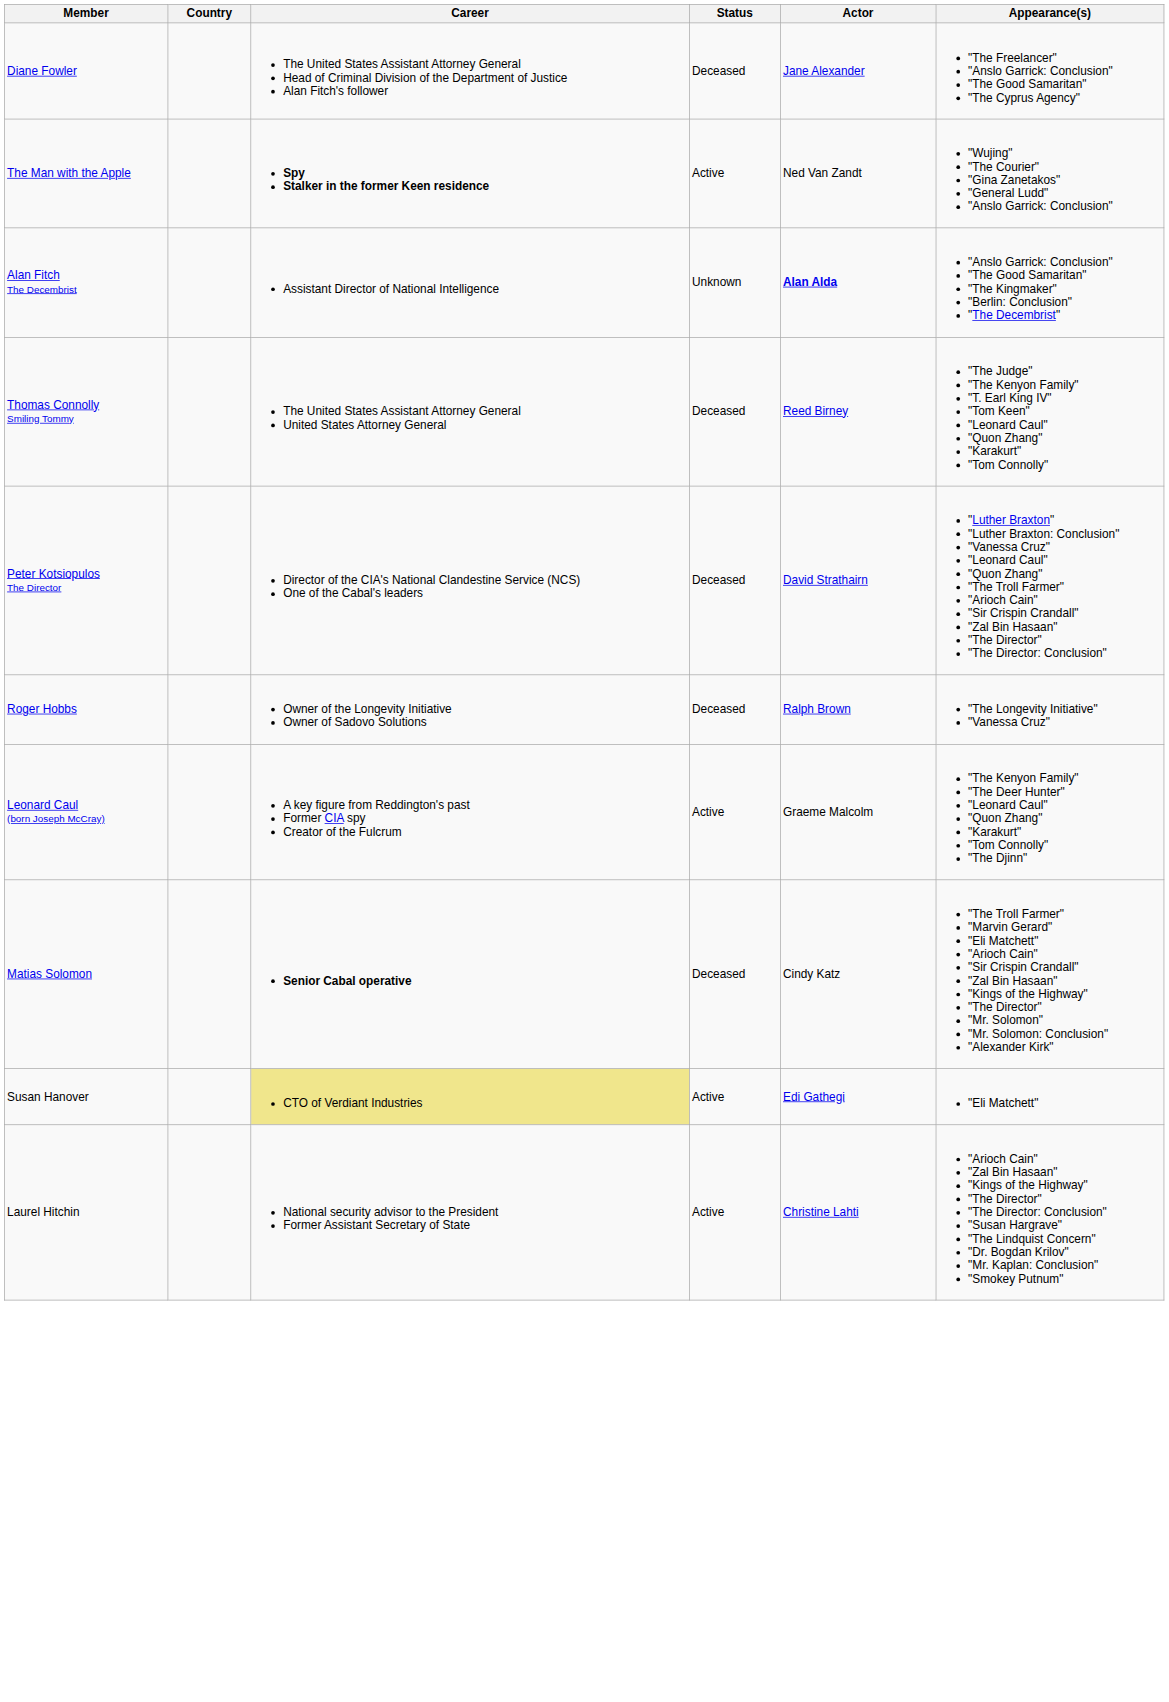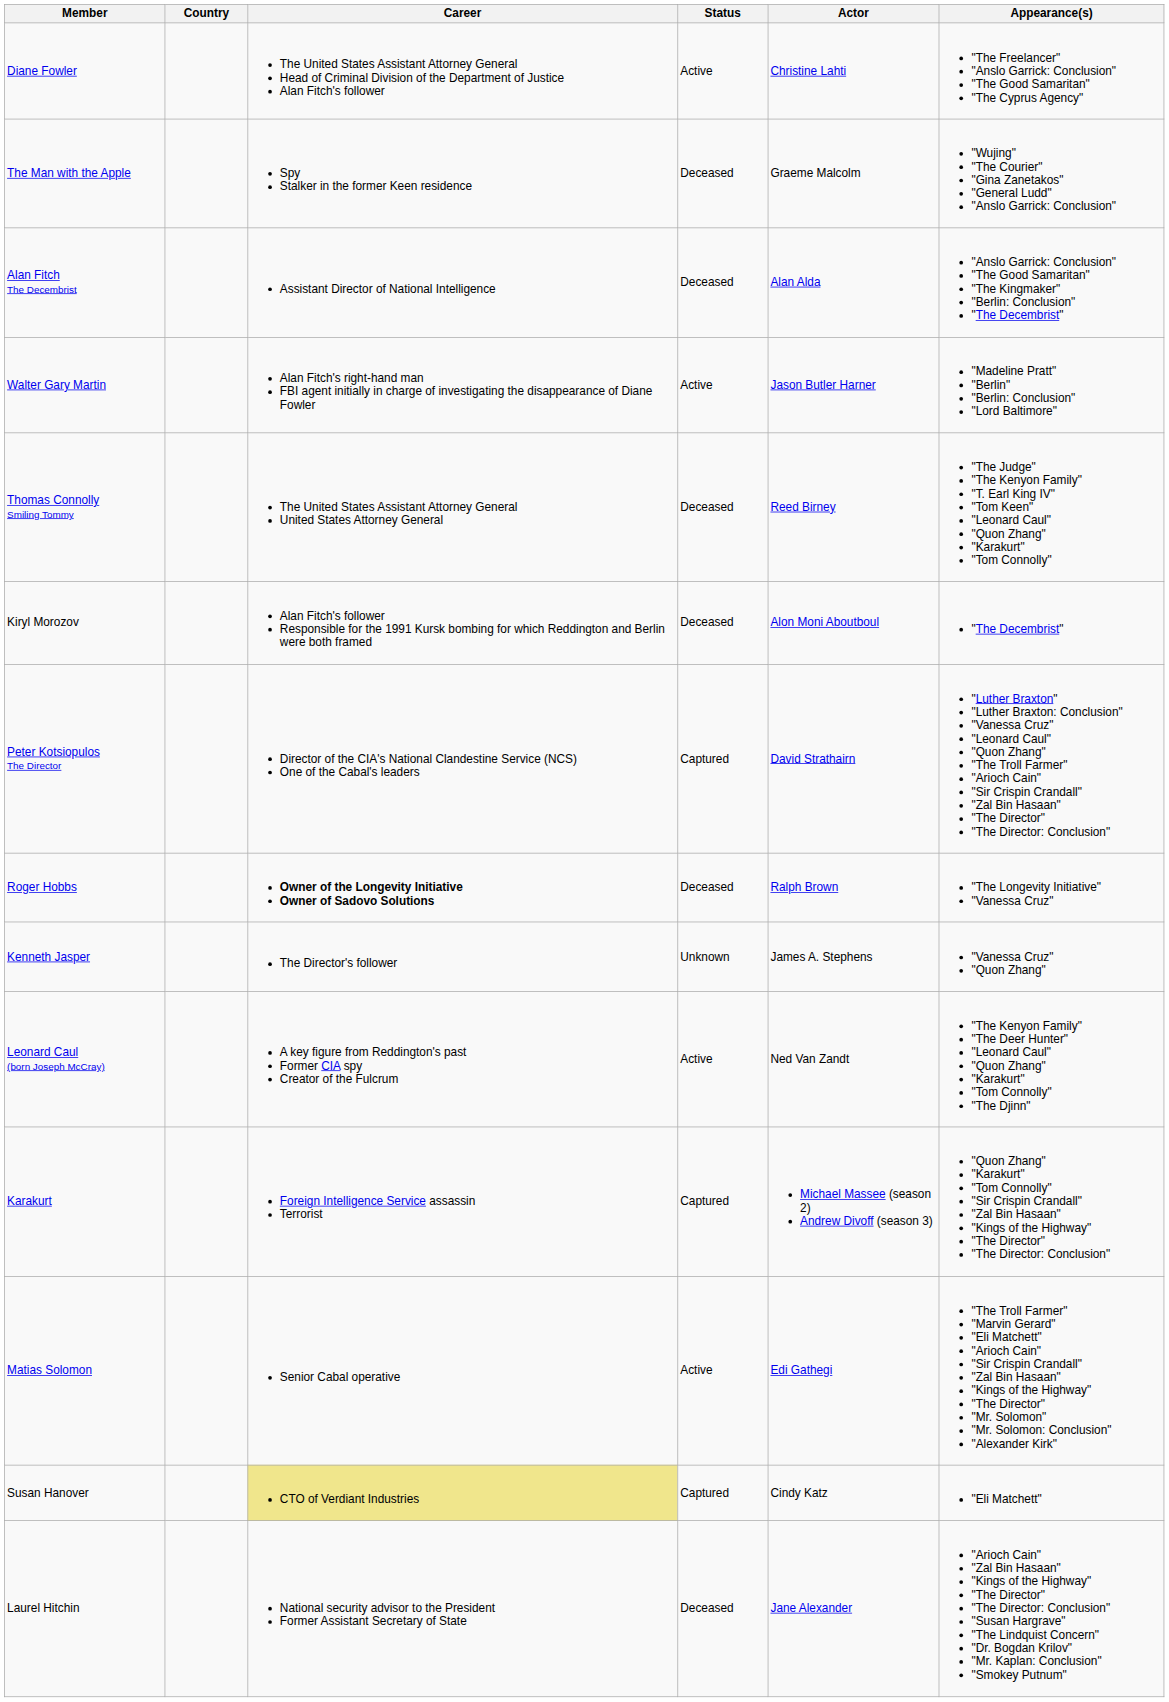Diane Fowler | Status: Deceased -> Active
Diane Fowler | Actor: Jane Alexander -> Christine Lahti
The Man with the Apple | Career: bold -> normal
The Man with the Apple | Status: Active -> Deceased
The Man with the Apple | Actor: Ned Van Zandt -> Graeme Malcolm
Alan Fitch The Decembrist | Status: Unknown -> Deceased
Alan Fitch The Decembrist | Actor: bold -> normal
+ row: Walter Gary Martin | Alan Fitch's right-hand man FBI agent initially in charge of investigating the disappearance of Diane Fowler | Active | Jason Butler Harner | "Madeline Pratt" "Berlin" "Berlin: Conclusion" "Lord Baltimore"
+ row: Kiryl Morozov | Alan Fitch's follower Responsible for the 1991 Kursk bombing for which Reddington and Berlin were both framed | Deceased | Alon Moni Aboutboul | "The Decembrist"
Peter Kotsiopulos The Director | Status: Deceased -> Captured
Roger Hobbs | Career: normal -> bold
+ row: Kenneth Jasper | The Director's follower | Unknown | James A. Stephens | "Vanessa Cruz" "Quon Zhang"
Leonard Caul (born Joseph McCray) | Actor: Graeme Malcolm -> Ned Van Zandt
+ row: Karakurt | Foreign Intelligence Service assassin Terrorist | Captured | Michael Massee (season 2) Andrew Divoff (season 3) | "Quon Zhang" "Karakurt" "Tom Connolly" "Sir Crispin Crandall" "Zal Bin Hasaan" "Kings of the Highway" "The Director" "The Director: Conclusion"
Matias Solomon | Career: bold -> normal
Matias Solomon | Status: Deceased -> Active
Matias Solomon | Actor: Cindy Katz -> Edi Gathegi
Susan Hanover | Status: Active -> Captured
Susan Hanover | Actor: Edi Gathegi -> Cindy Katz
Laurel Hitchin | Status: Active -> Deceased
Laurel Hitchin | Actor: Christine Lahti -> Jane Alexander
